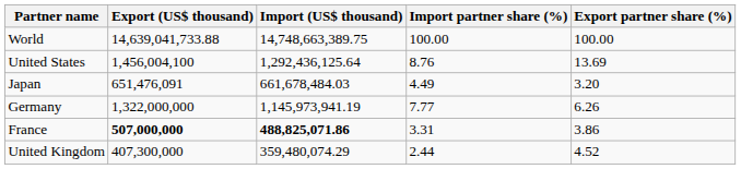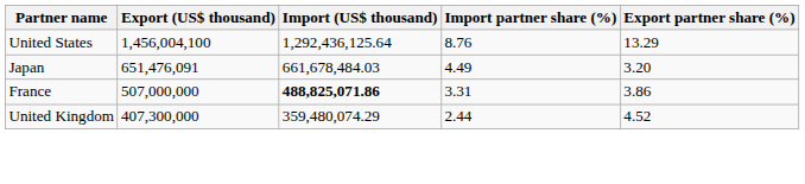- row: World | 14,639,041,733.88 | 14,748,663,389.75 | 100.00 | 100.00
United States | Export partner share (%): 13.69 -> 13.29
- row: Germany | 1,322,000,000 | 1,145,973,941.19 | 7.77 | 6.26
France | Export (US$ thousand): bold -> normal
